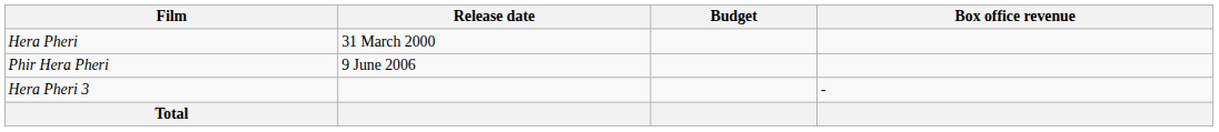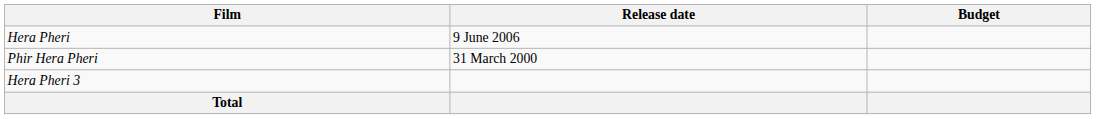- column: Box office revenue | -
Hera Pheri | Release date: 31 March 2000 -> 9 June 2006
Phir Hera Pheri | Release date: 9 June 2006 -> 31 March 2000
